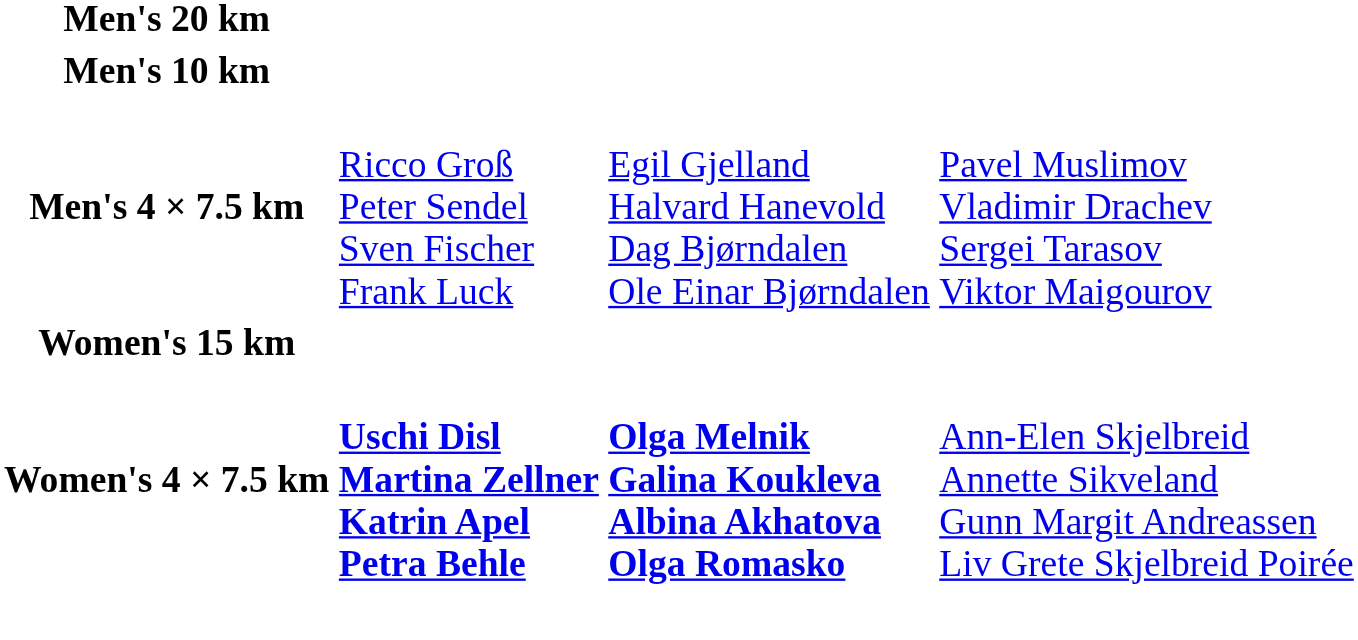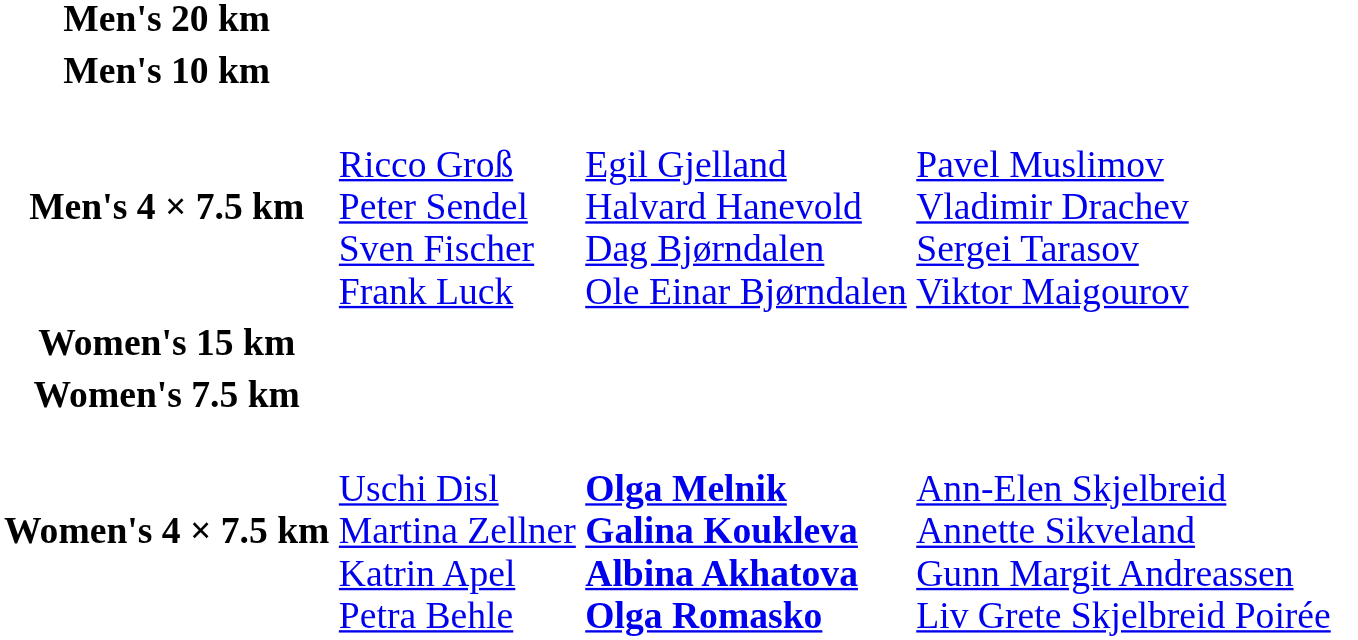+ row: Women's 7.5 km
Women's 4 × 7.5 km | column 2: bold -> normal
